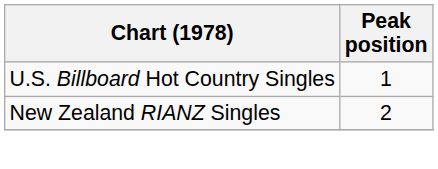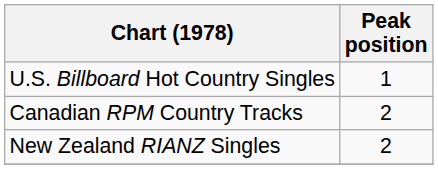+ row: Canadian RPM Country Tracks | 2
